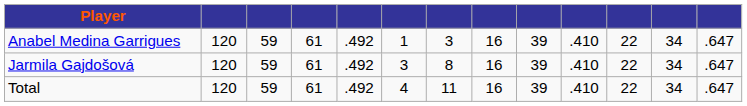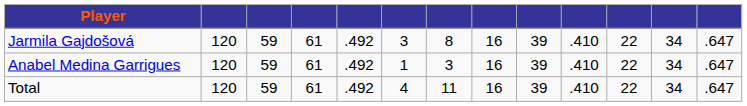rows swapped: Jarmila Gajdošová <-> Anabel Medina Garrigues
